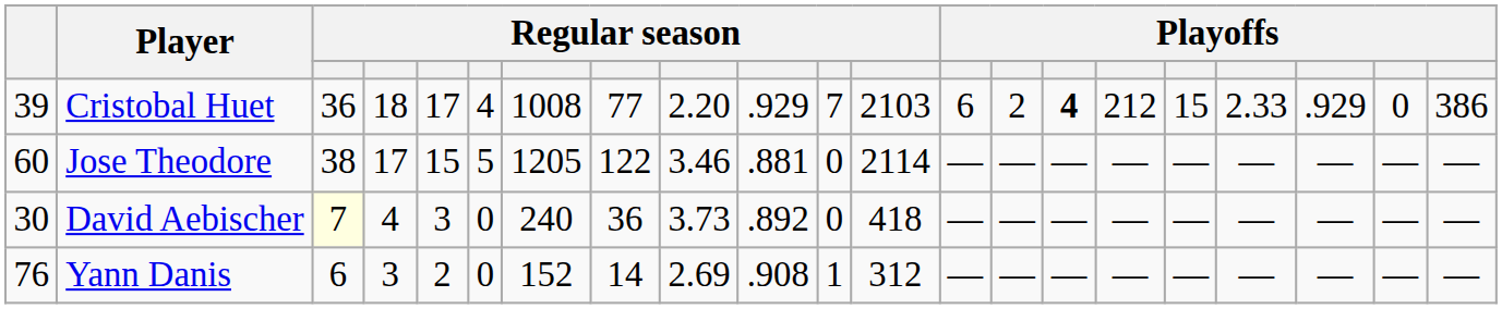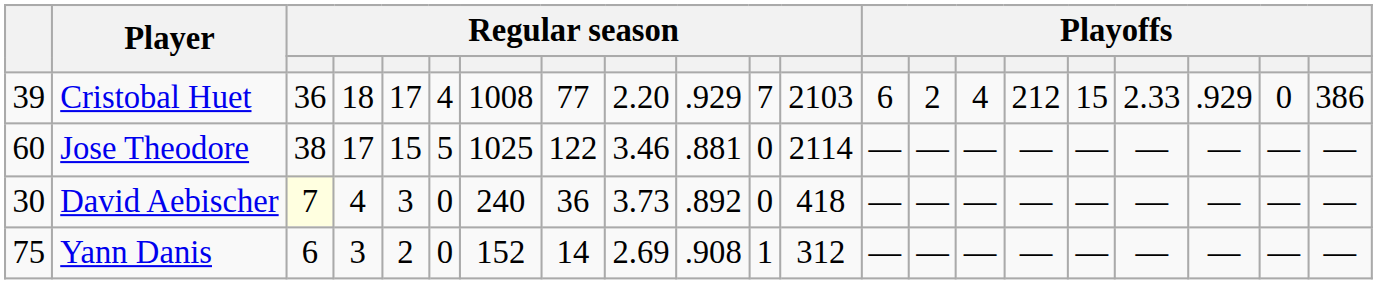Cristobal Huet | column 15: bold -> normal
Jose Theodore | column 7: 1205 -> 1025
Yann Danis | column 1: 76 -> 75
